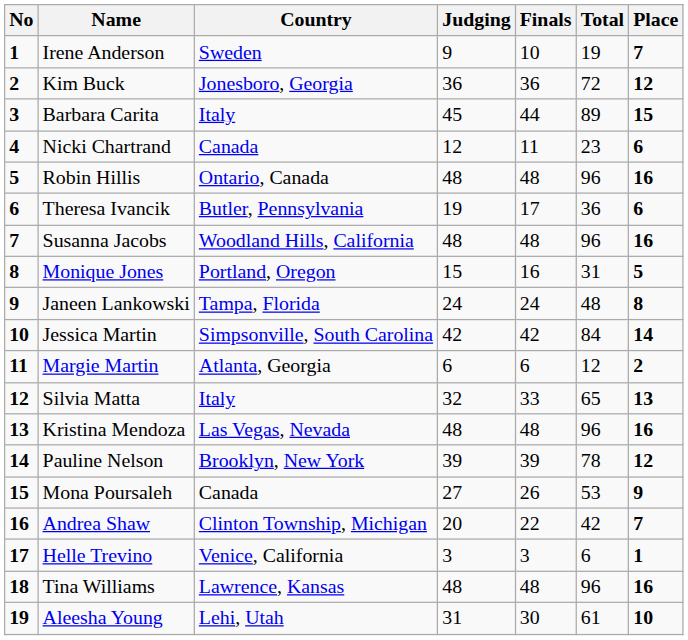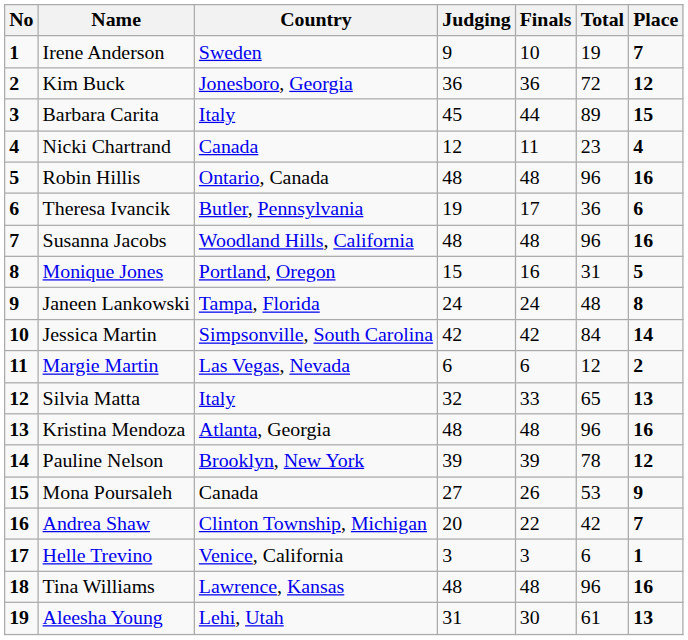Nicki Chartrand | Place: 6 -> 4
Margie Martin | Country: Atlanta, Georgia -> Las Vegas, Nevada
Kristina Mendoza | Country: Las Vegas, Nevada -> Atlanta, Georgia
Aleesha Young | Place: 10 -> 13
